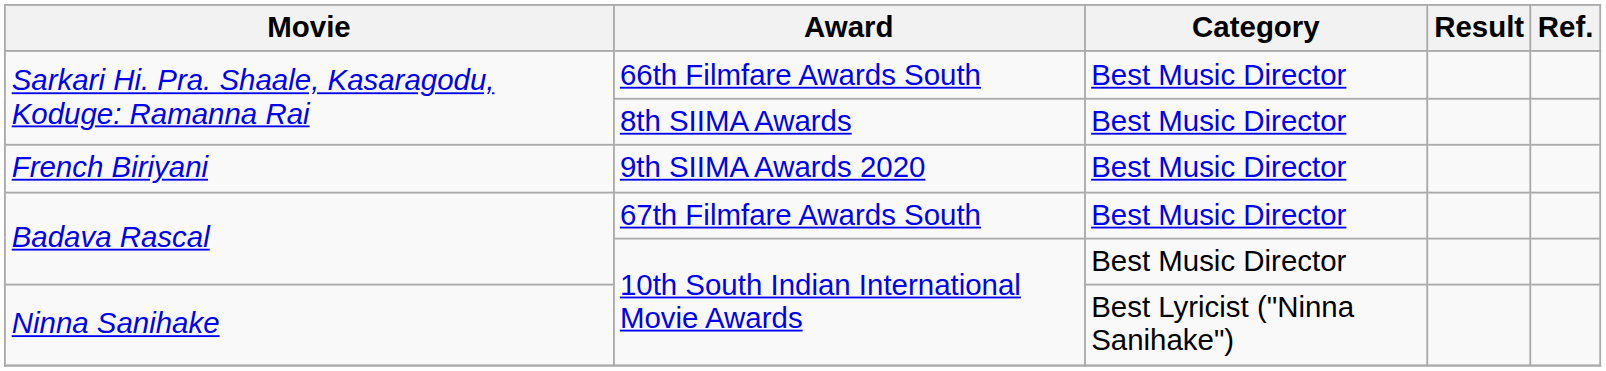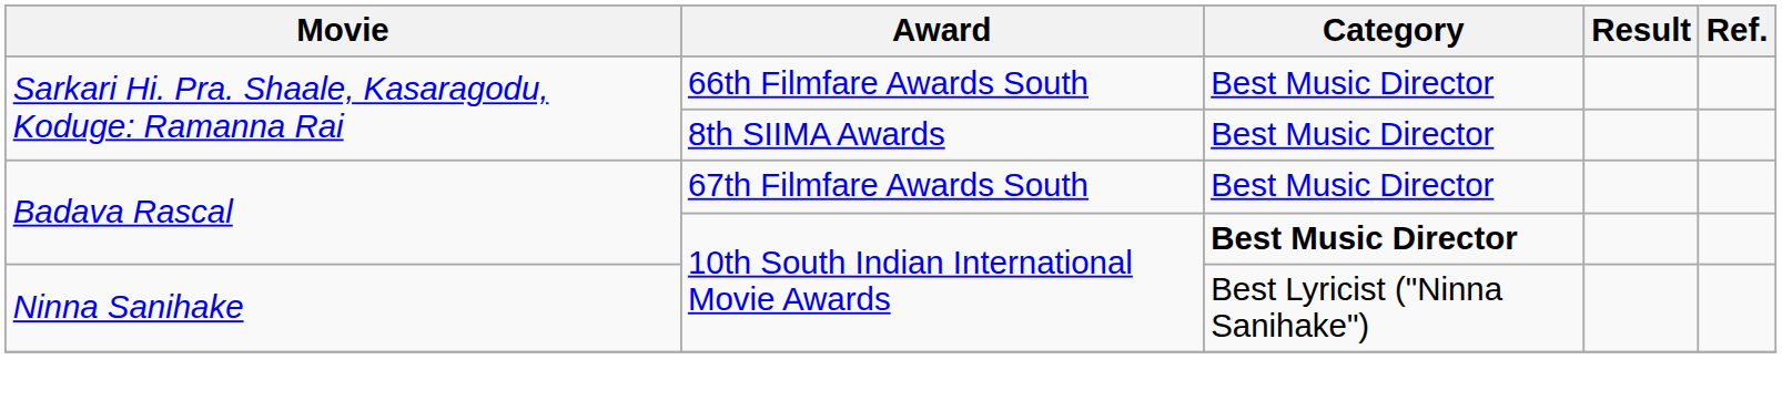- row: French Biriyani | 9th SIIMA Awards 2020 | Best Music Director
Badava Rascal / 10th South Indian International Movie Awards | Category: normal -> bold
